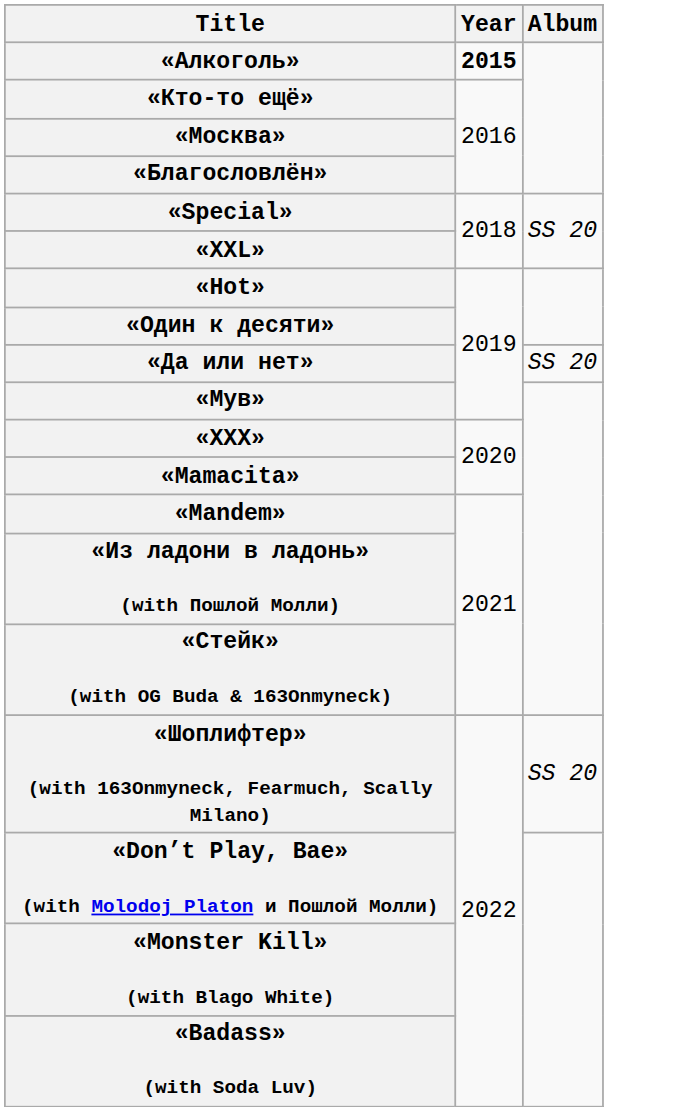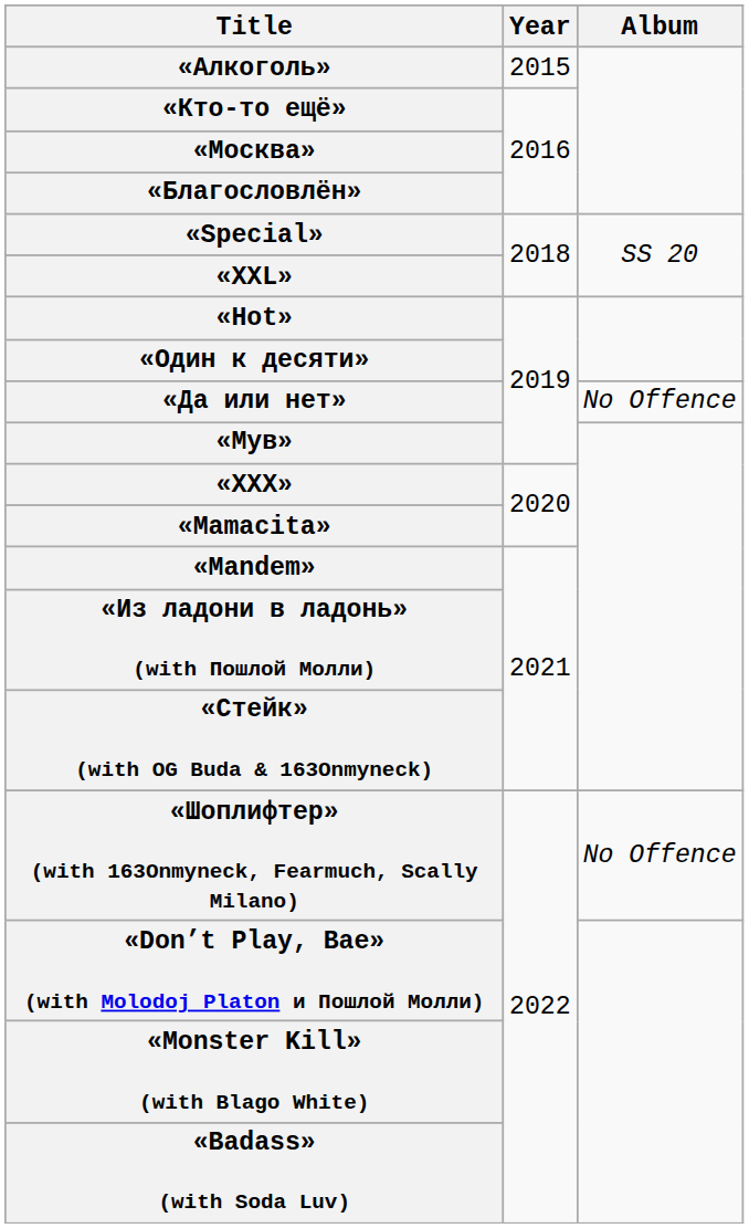«Алкоголь» | Year: bold -> normal
«Да или нет» | Album: SS 20 -> No Offence
«Шоплифтер» (with 163Onmyneck, Fearmuch, Scally Milano) | Album: SS 20 -> No Offence
